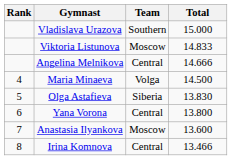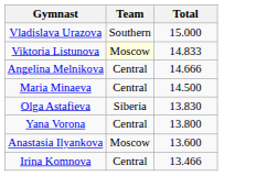- column: Rank | 4 | 5 | 6 | 7 | 8
Viktoria Listunova | Team: no background -> lightyellow background
Maria Minaeva | Team: Volga -> Central
